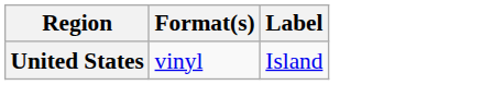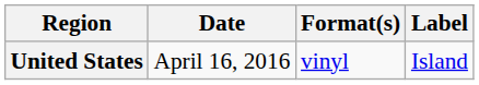+ column: Date | April 16, 2016
